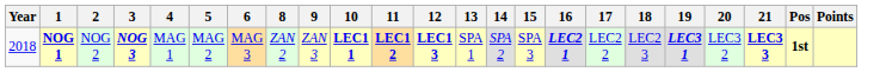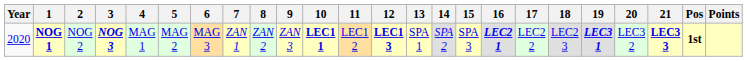+ column: 7 | ZAN 1
NOG 1 | Year: 2018 -> 2020
NOG 1 | 11: bold -> normal
